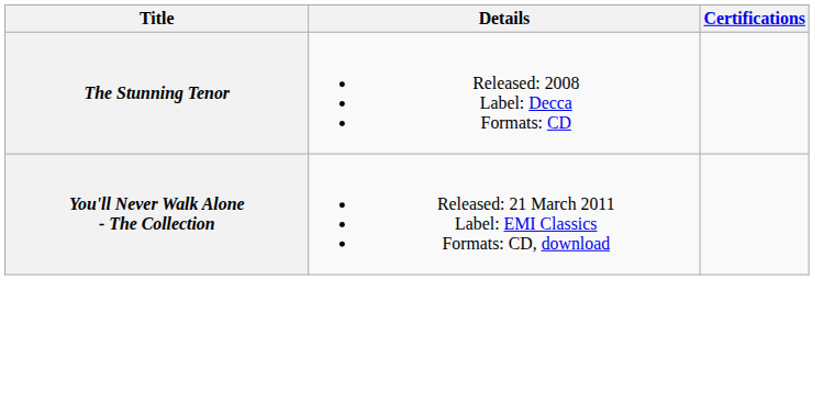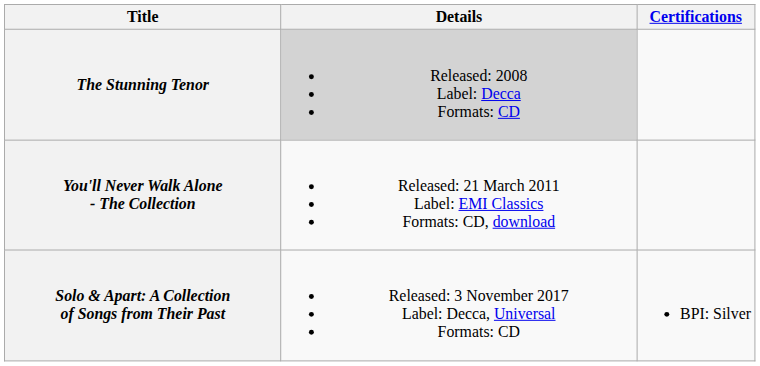The Stunning Tenor | Details: no background -> lightgrey background
+ row: Solo & Apart: A Collection of Songs from Their Past | Released: 3 November 2017 Label: Decca, Universal Formats: CD | BPI: Silver
